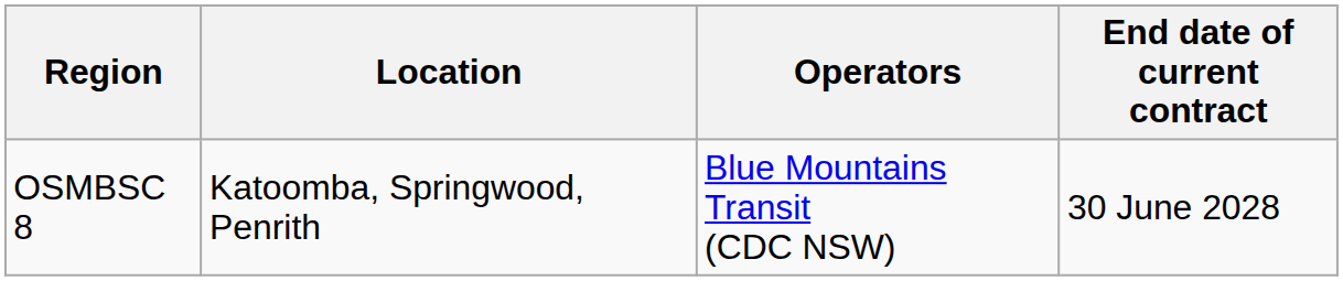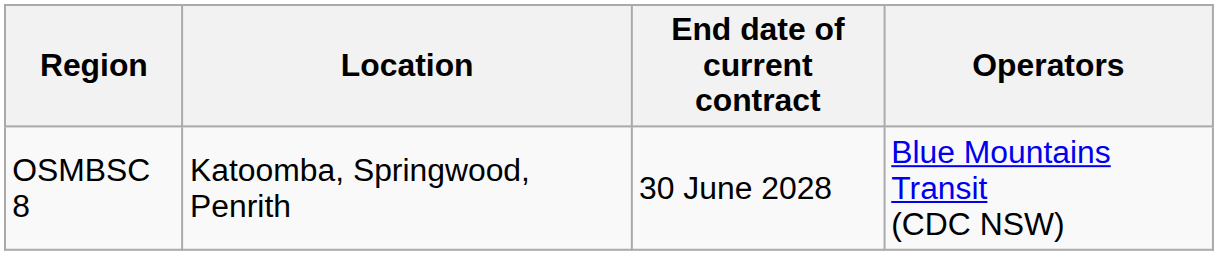columns swapped: Operators <-> End date of current contract
